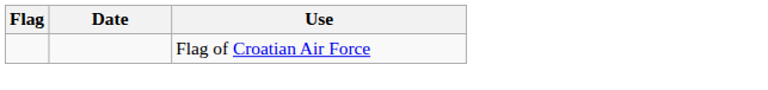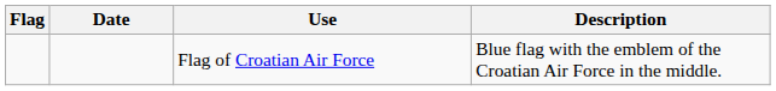+ column: Description | Blue flag with the emblem of the Croatian Air Force in the middle.
